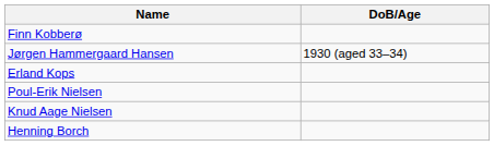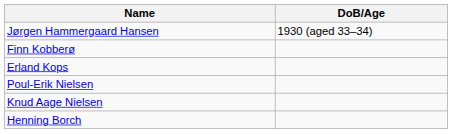rows swapped: Finn Kobberø <-> Jørgen Hammergaard Hansen
